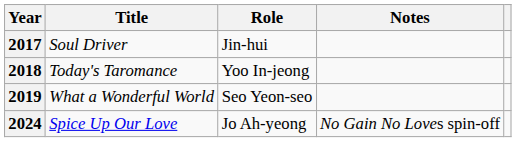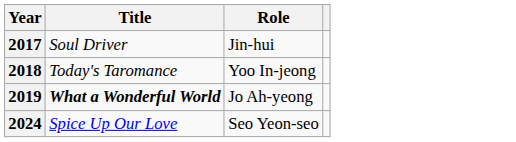- column: Notes | No Gain No Loves spin-off
2019 | Title: normal -> bold
2019 | Role: Seo Yeon-seo -> Jo Ah-yeong
2024 | Role: Jo Ah-yeong -> Seo Yeon-seo
